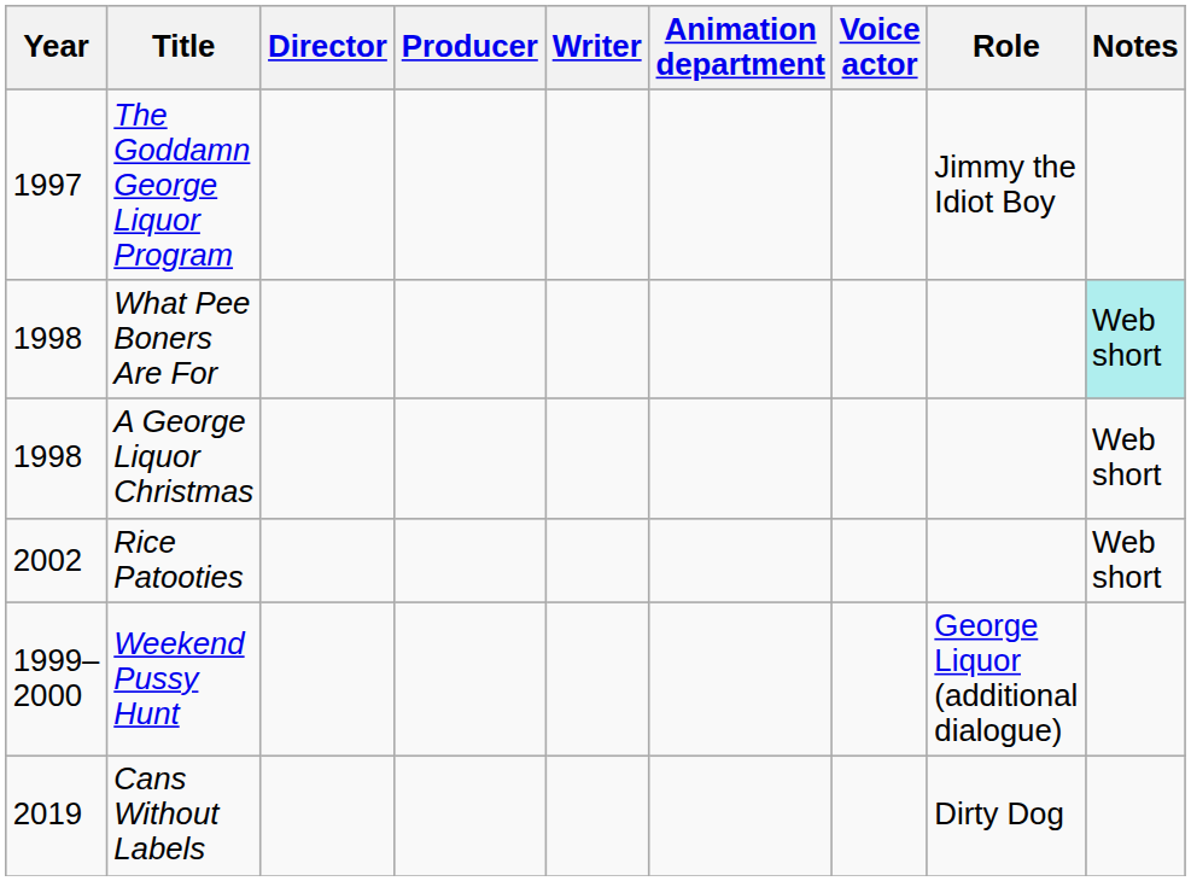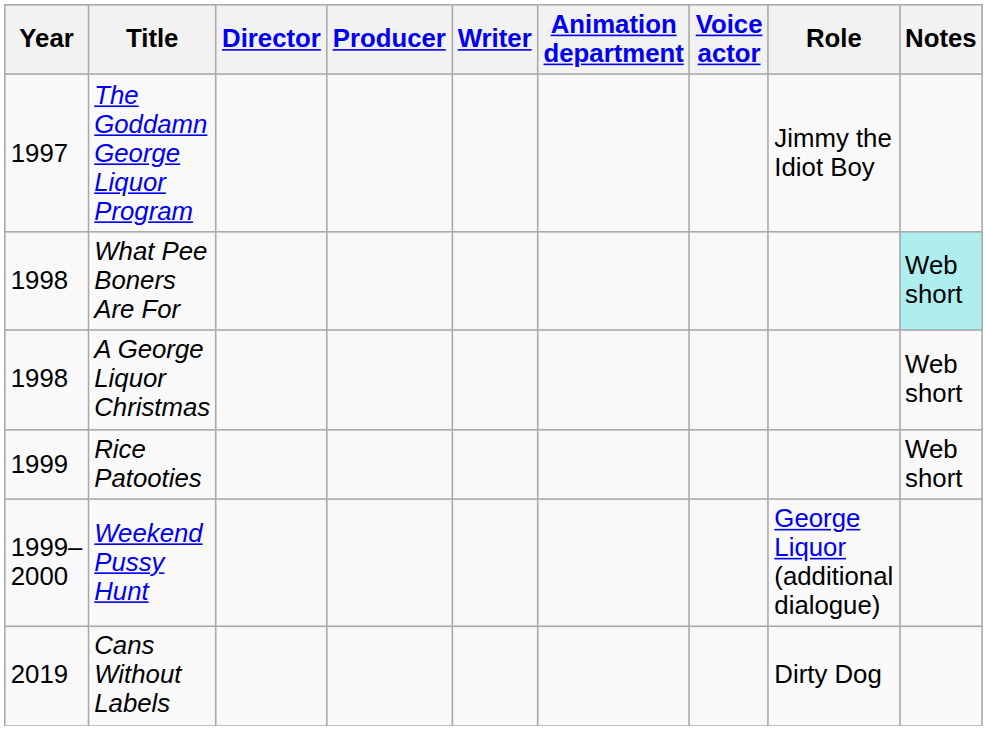Rice Patooties | Year: 2002 -> 1999
